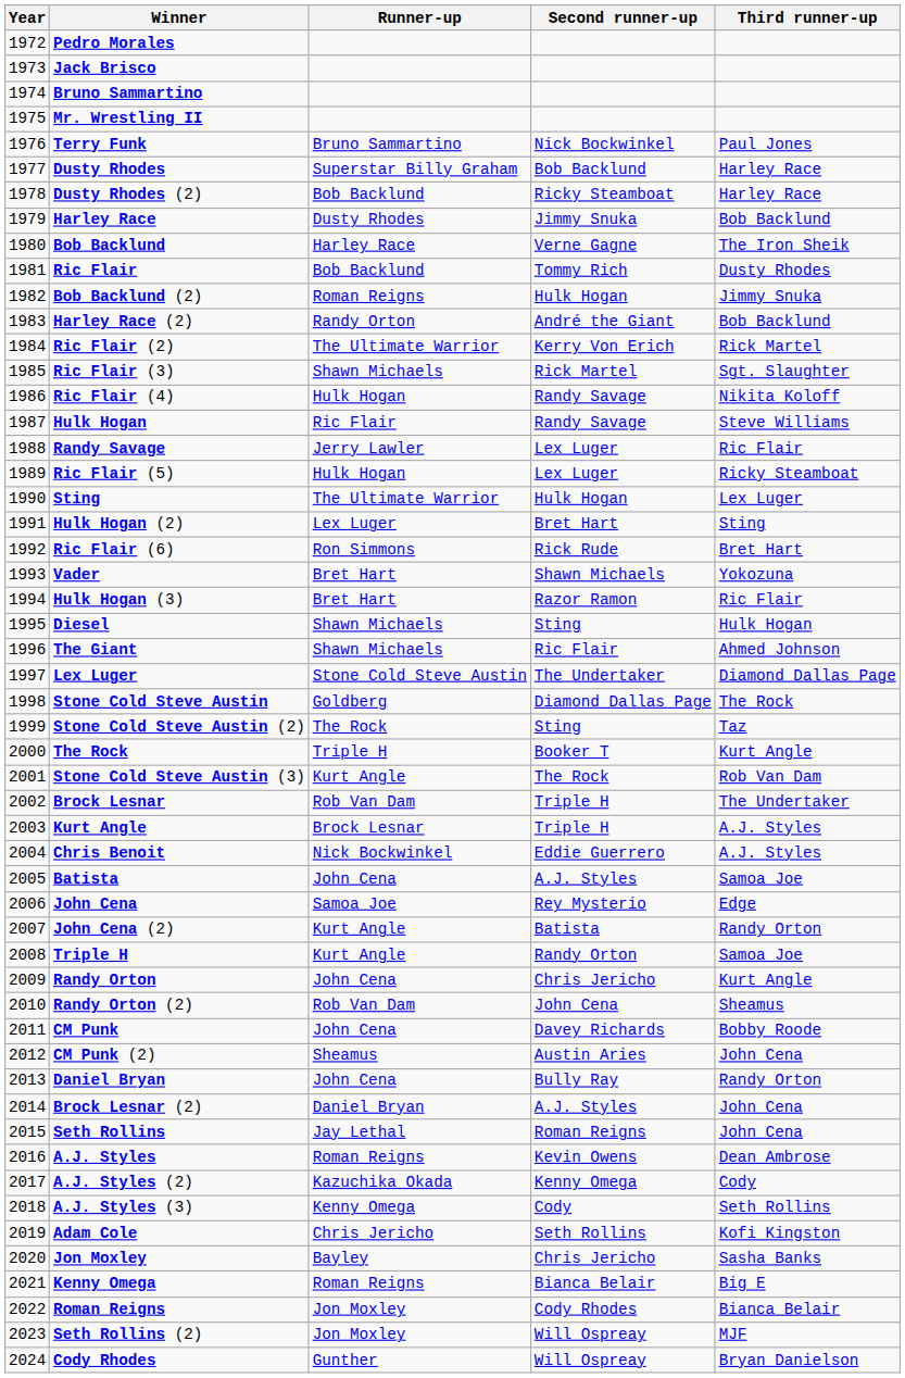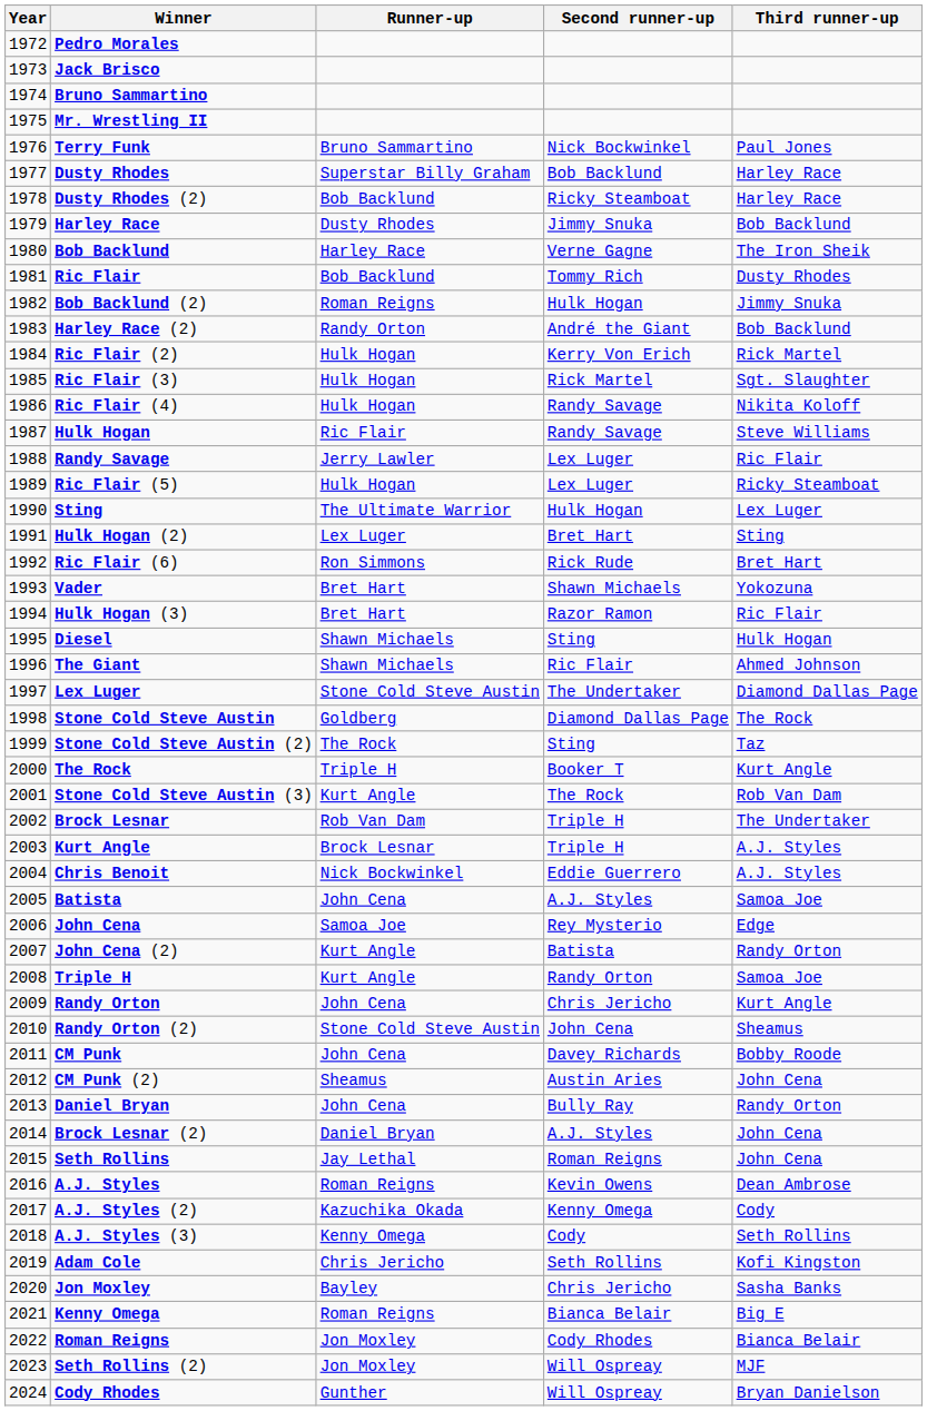Ric Flair (2) | Runner-up: The Ultimate Warrior -> Hulk Hogan
Ric Flair (3) | Runner-up: Shawn Michaels -> Hulk Hogan
Randy Orton (2) | Runner-up: Rob Van Dam -> Stone Cold Steve Austin
